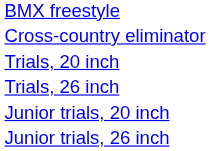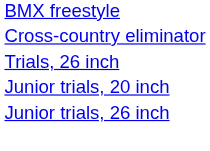- row: Trials, 20 inch
